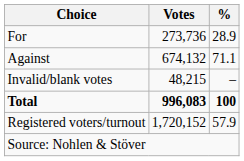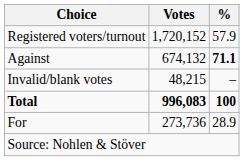rows swapped: For <-> Registered voters/turnout
Against | %: normal -> bold
